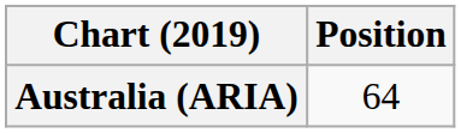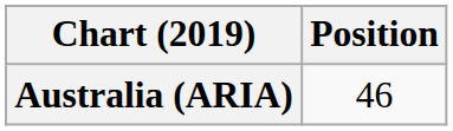Australia (ARIA) | Position: 64 -> 46
